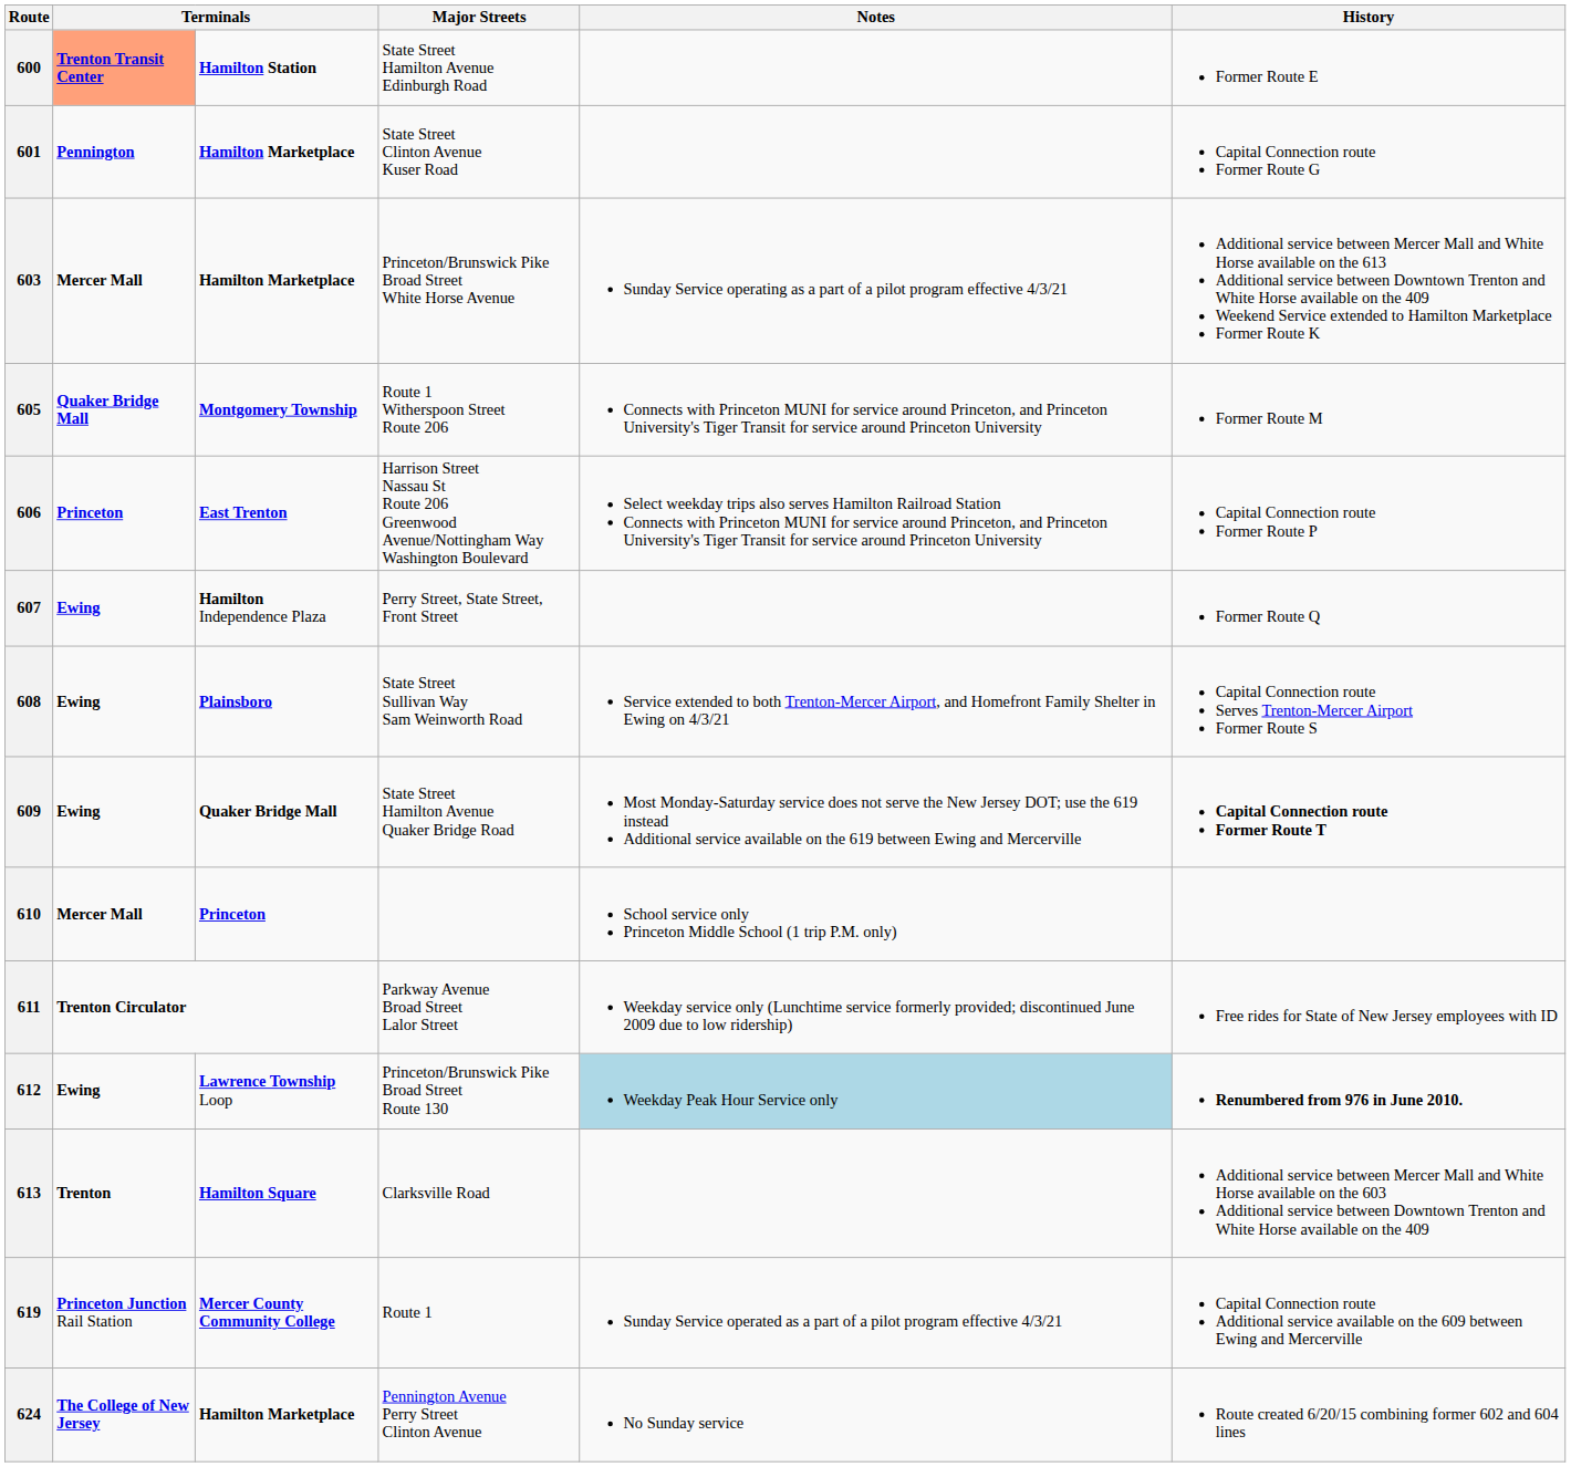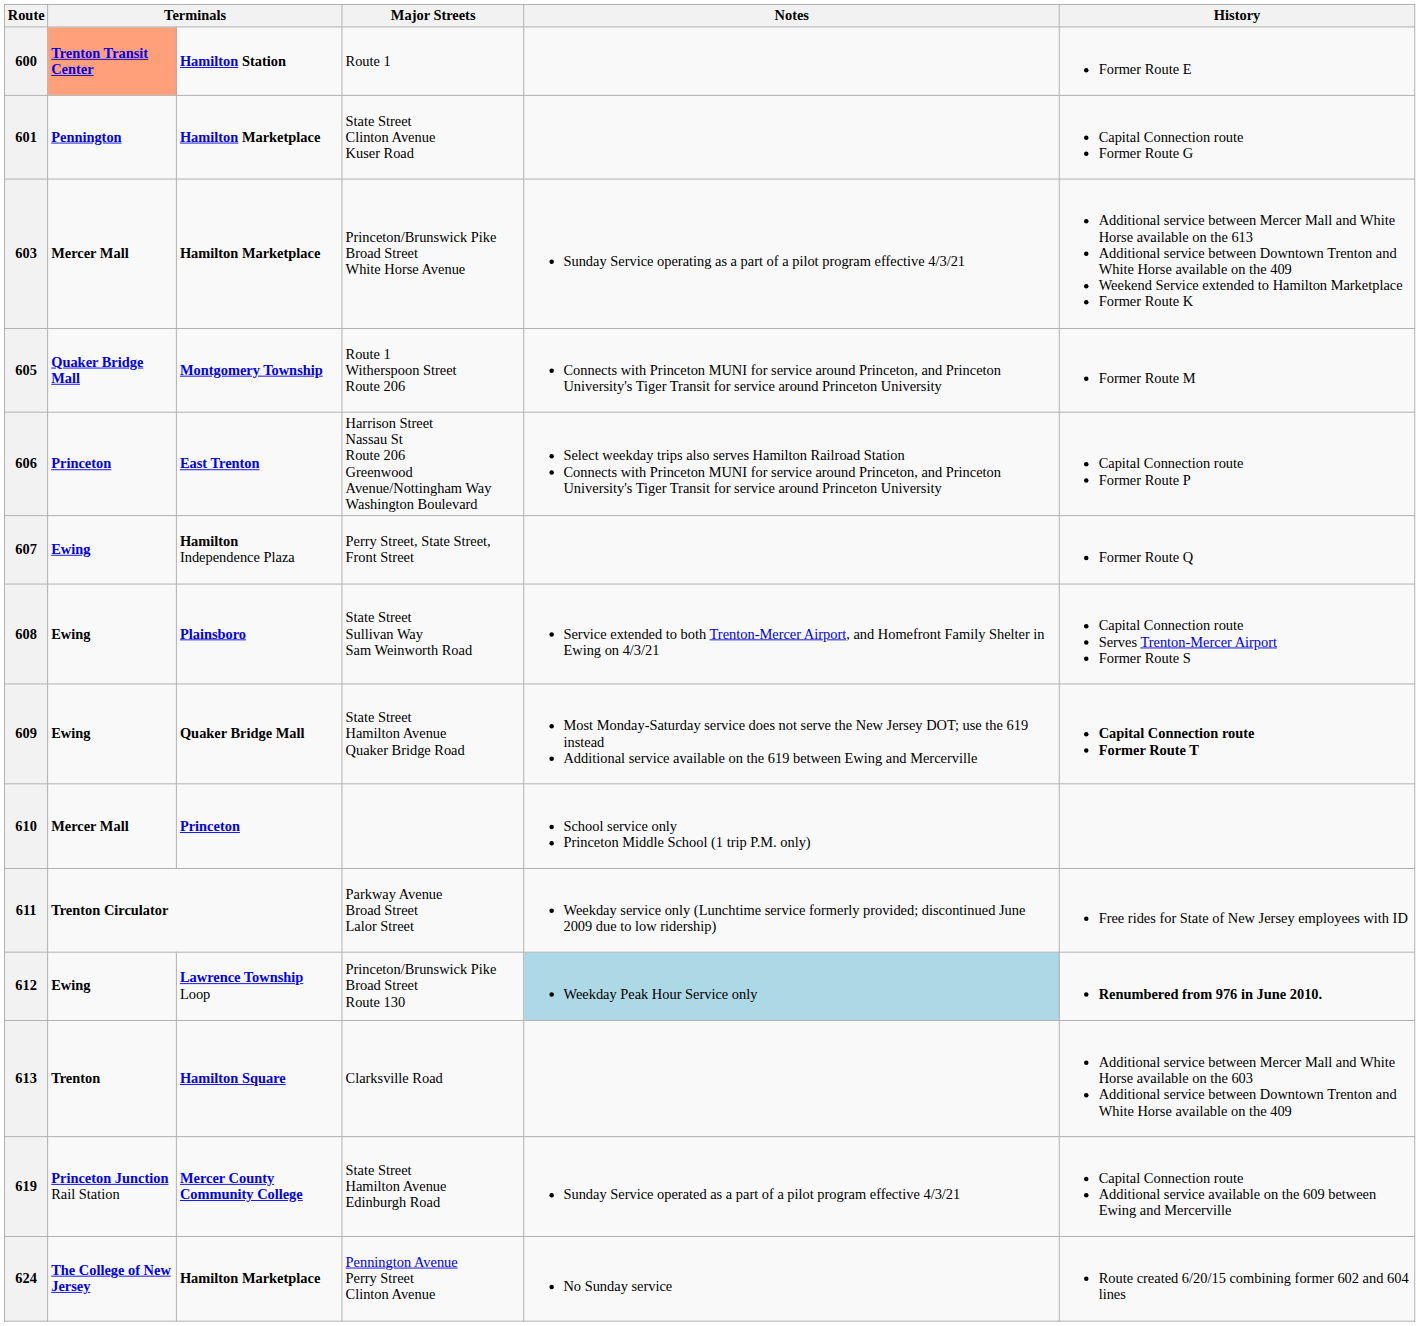600 | Major Streets: State Street Hamilton Avenue Edinburgh Road -> Route 1
619 | Major Streets: Route 1 -> State Street Hamilton Avenue Edinburgh Road
